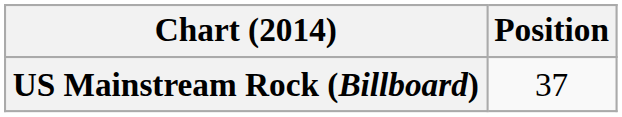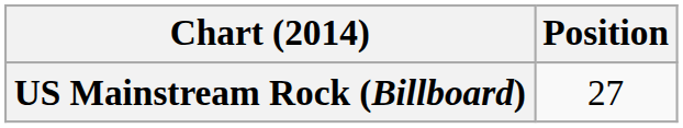US Mainstream Rock (Billboard) | Position: 37 -> 27
